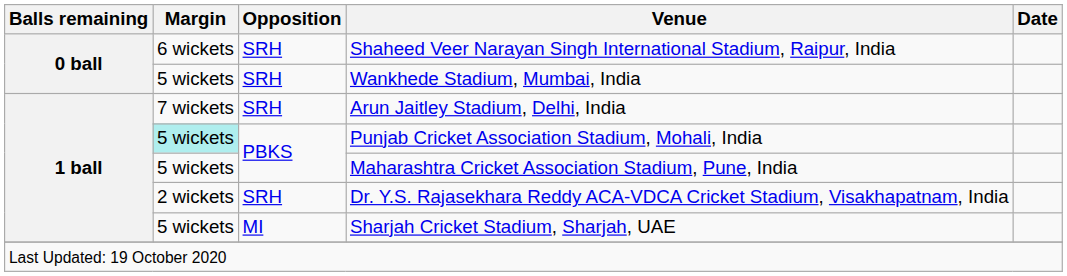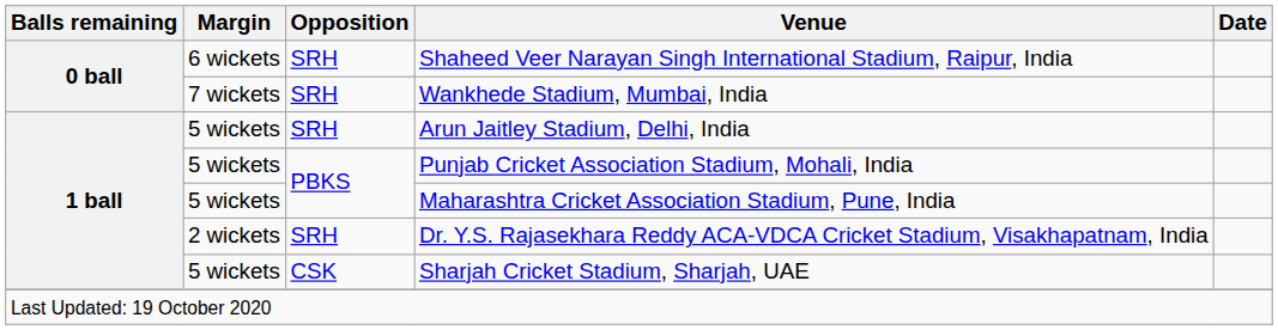Wankhede Stadium, Mumbai, India | Margin: 5 wickets -> 7 wickets
Arun Jaitley Stadium, Delhi, India | Margin: 7 wickets -> 5 wickets
Punjab Cricket Association Stadium, Mohali, India | Margin: paleturquoise background -> no background
Sharjah Cricket Stadium, Sharjah, UAE | Opposition: MI -> CSK
